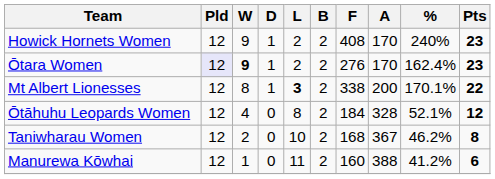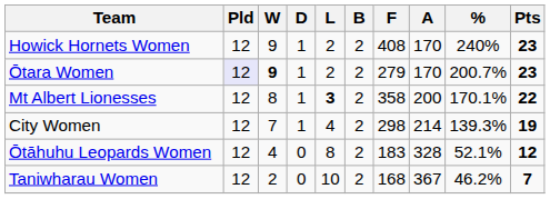Ōtara Women | F: 276 -> 279
Ōtara Women | %: 162.4% -> 200.7%
Mt Albert Lionesses | F: 338 -> 358
+ row: City Women | 12 | 7 | 1 | 4 | 2 | 298 | 214 | 139.3% | 19
Ōtāhuhu Leopards Women | F: 184 -> 183
Taniwharau Women | Pts: 8 -> 7
- row: Manurewa Kōwhai | 12 | 1 | 0 | 11 | 2 | 160 | 388 | 41.2% | 6
